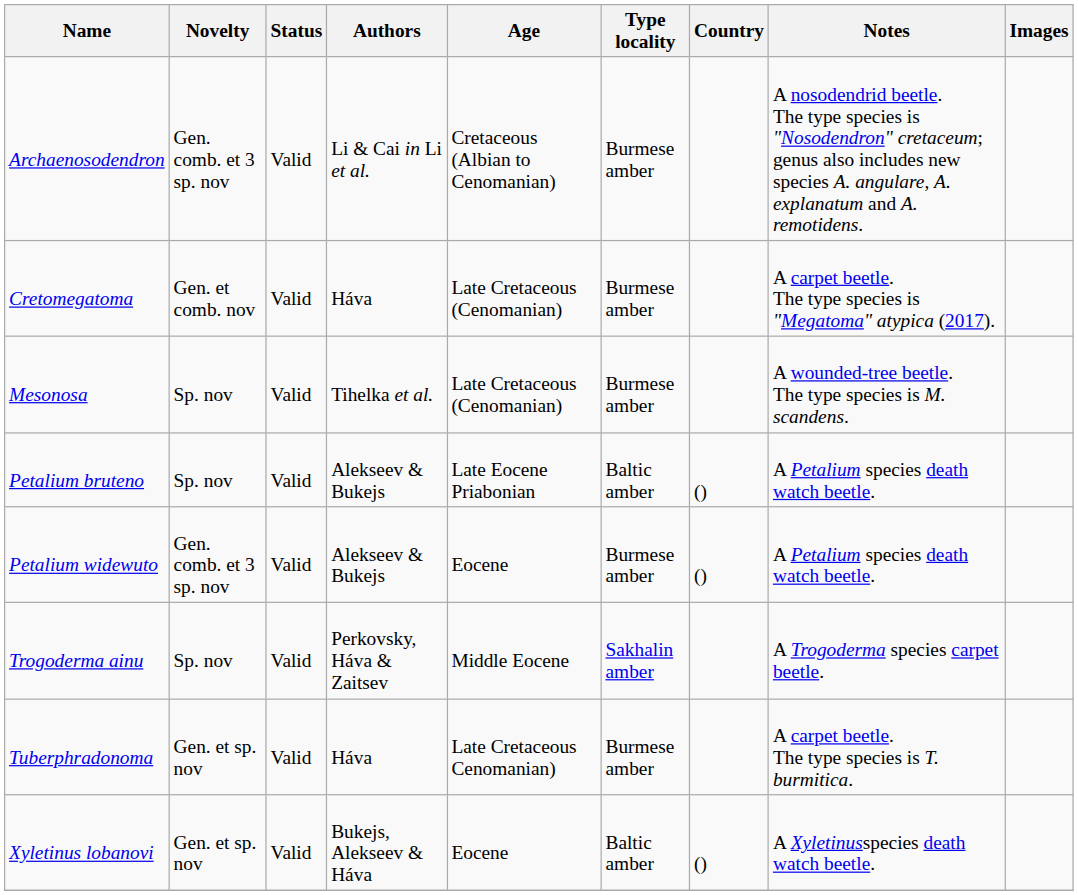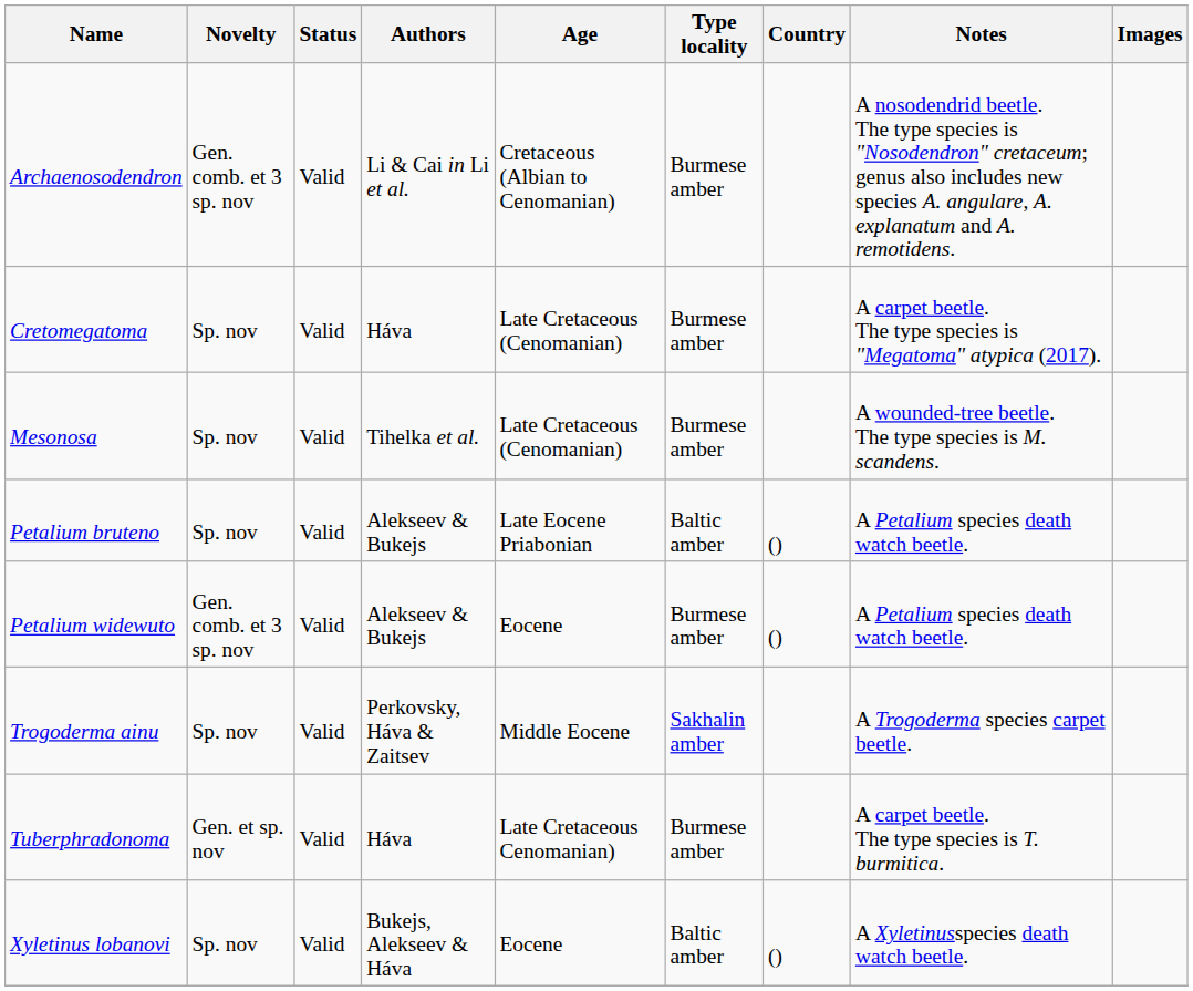Cretomegatoma | Novelty: Gen. et comb. nov -> Sp. nov
Xyletinus lobanovi | Novelty: Gen. et sp. nov -> Sp. nov
